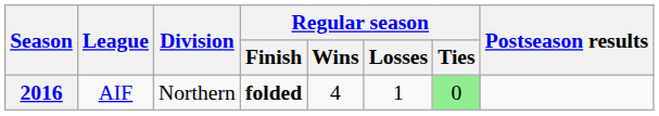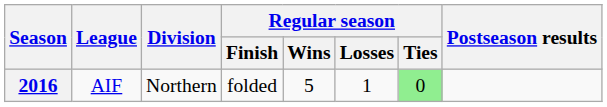2016 | Regular season / Finish: bold -> normal
2016 | Regular season / Wins: 4 -> 5
